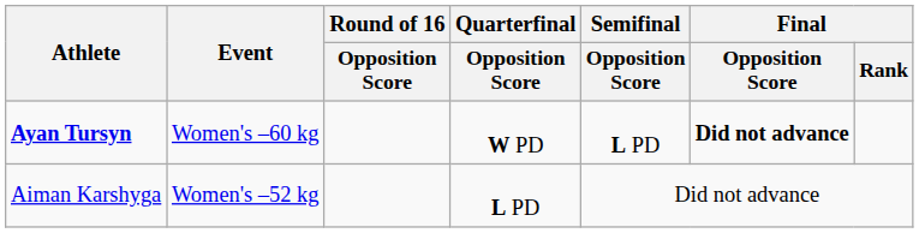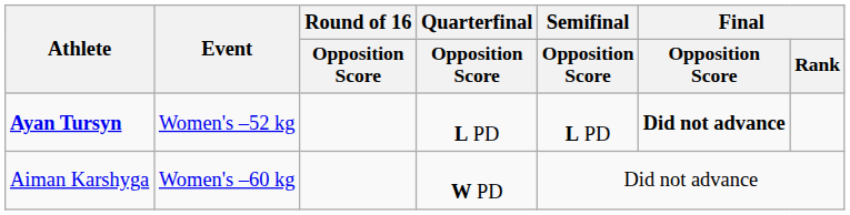Ayan Tursyn | Event: Women's –60 kg -> Women's –52 kg
Ayan Tursyn | Quarterfinal / Opposition Score: W PD -> L PD
Aiman Karshyga | Event: Women's –52 kg -> Women's –60 kg
Aiman Karshyga | Quarterfinal / Opposition Score: L PD -> W PD
